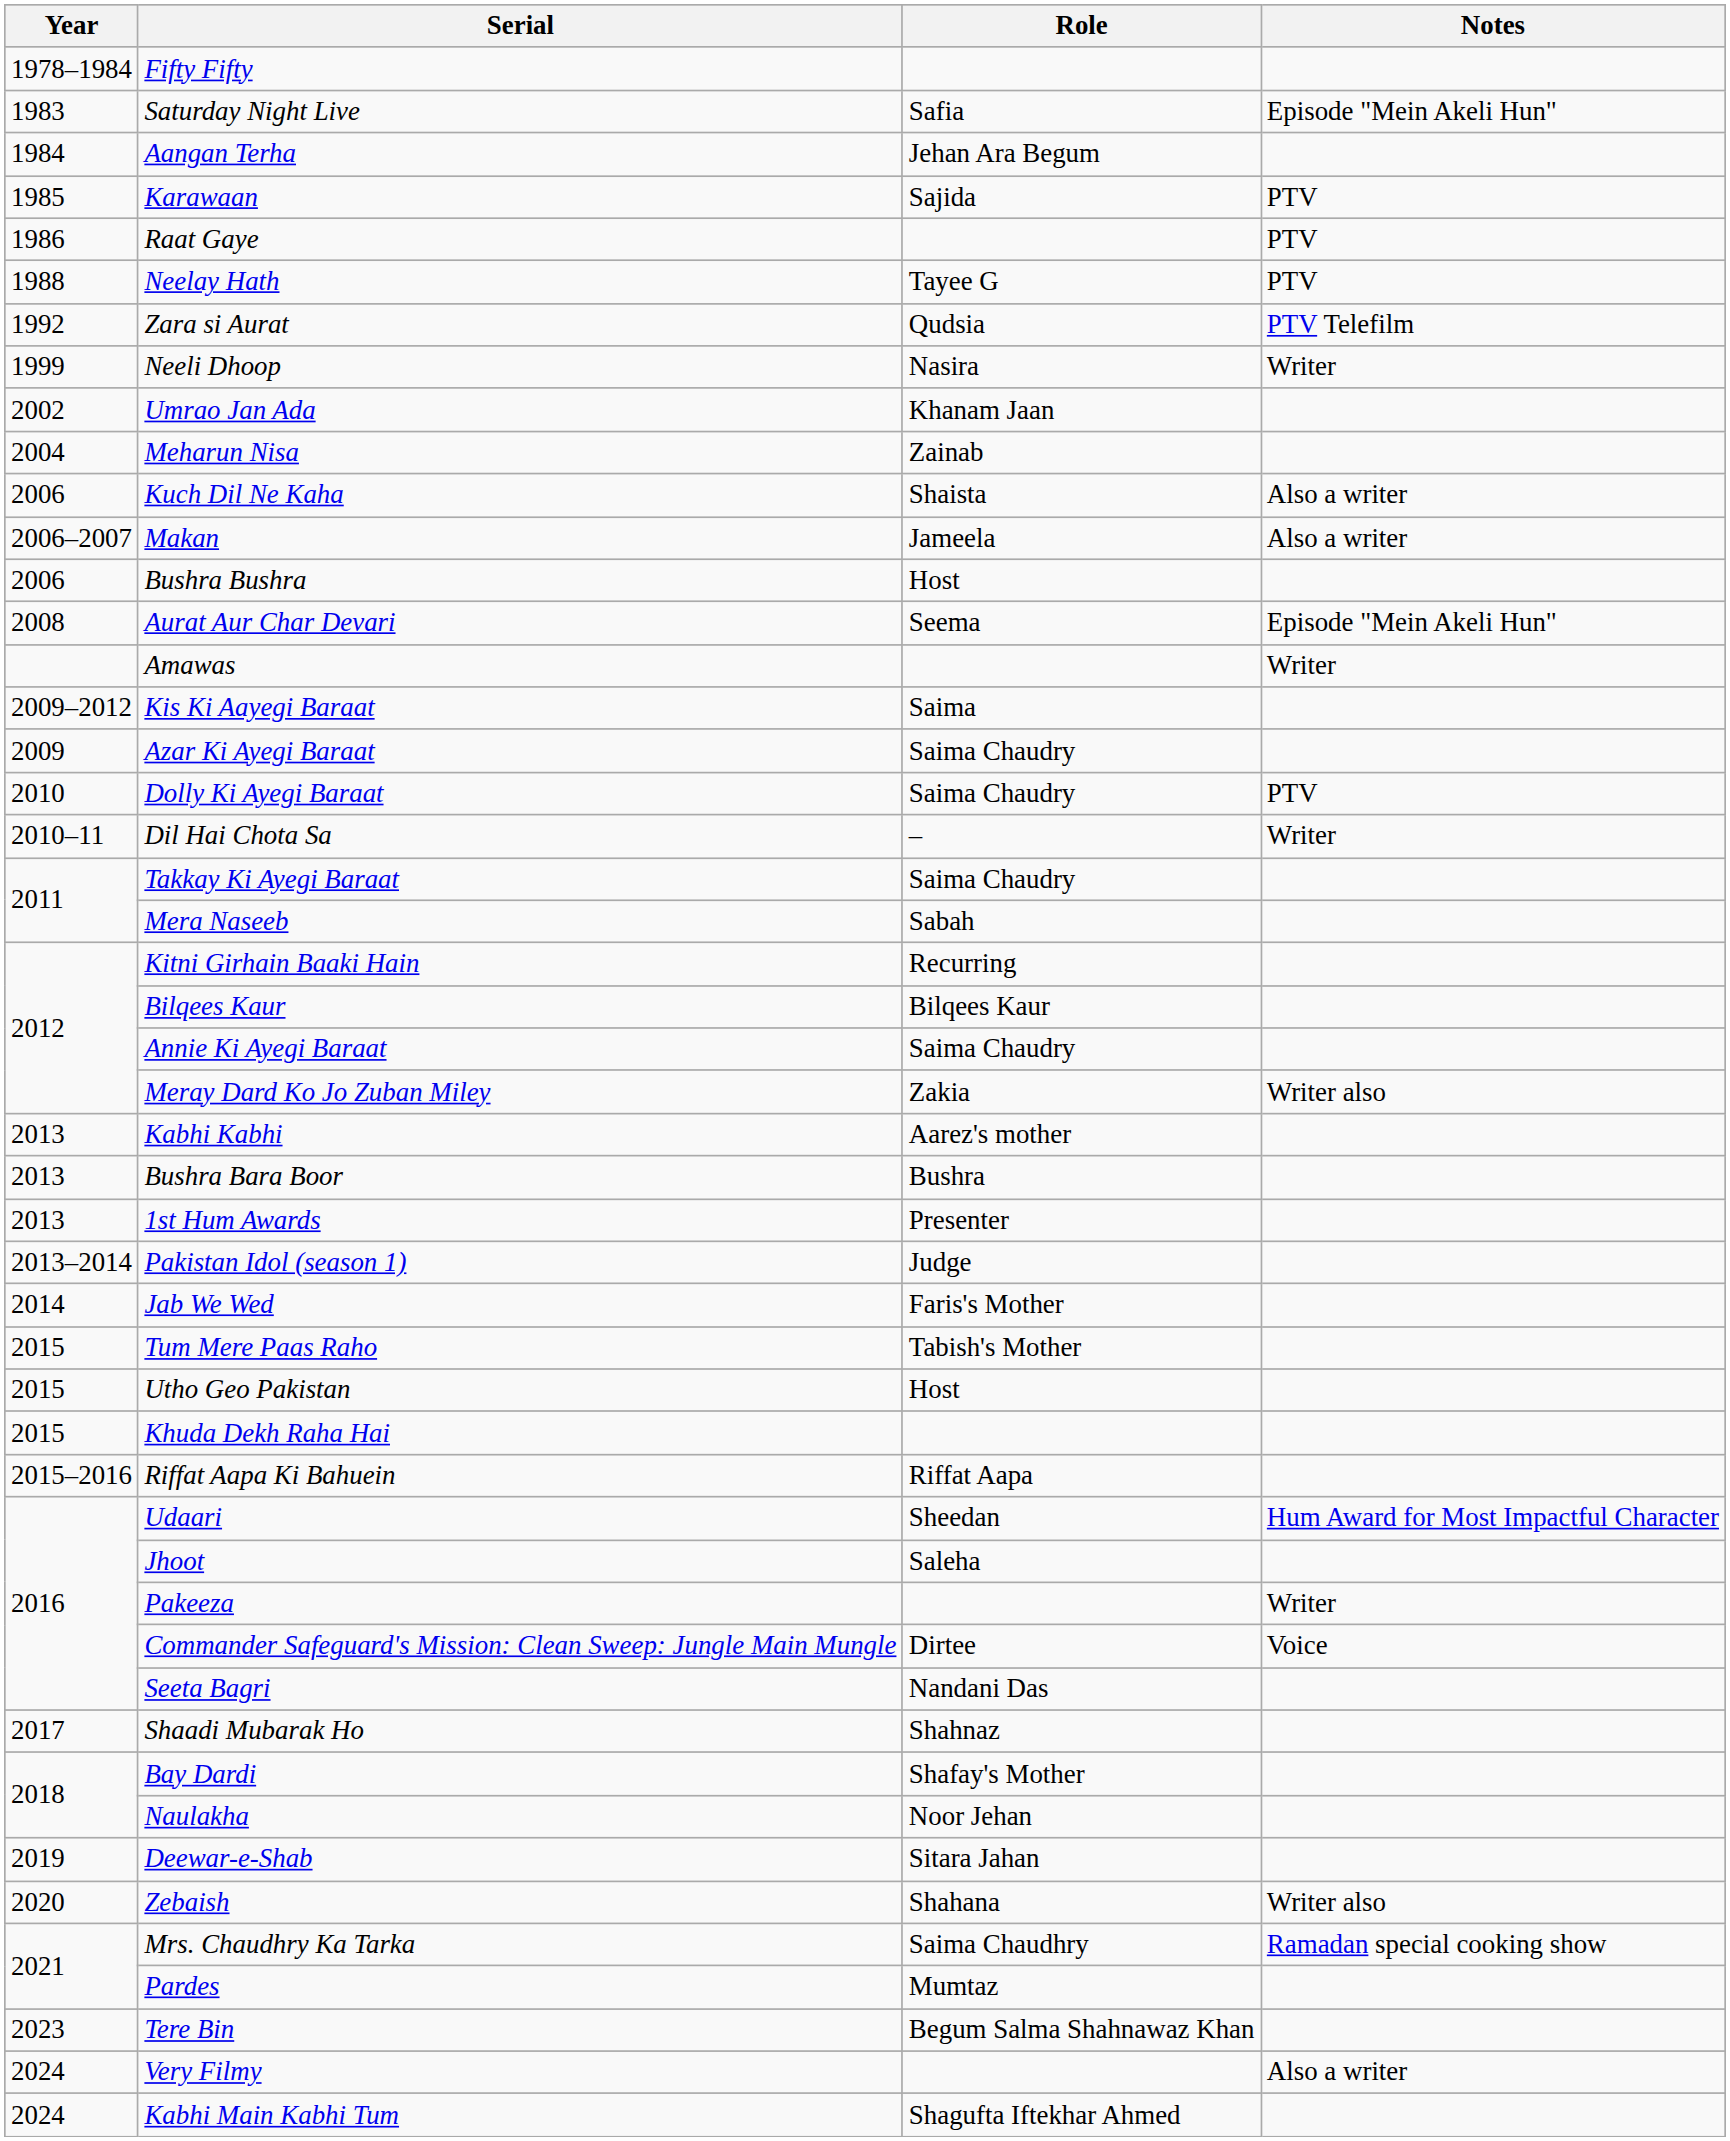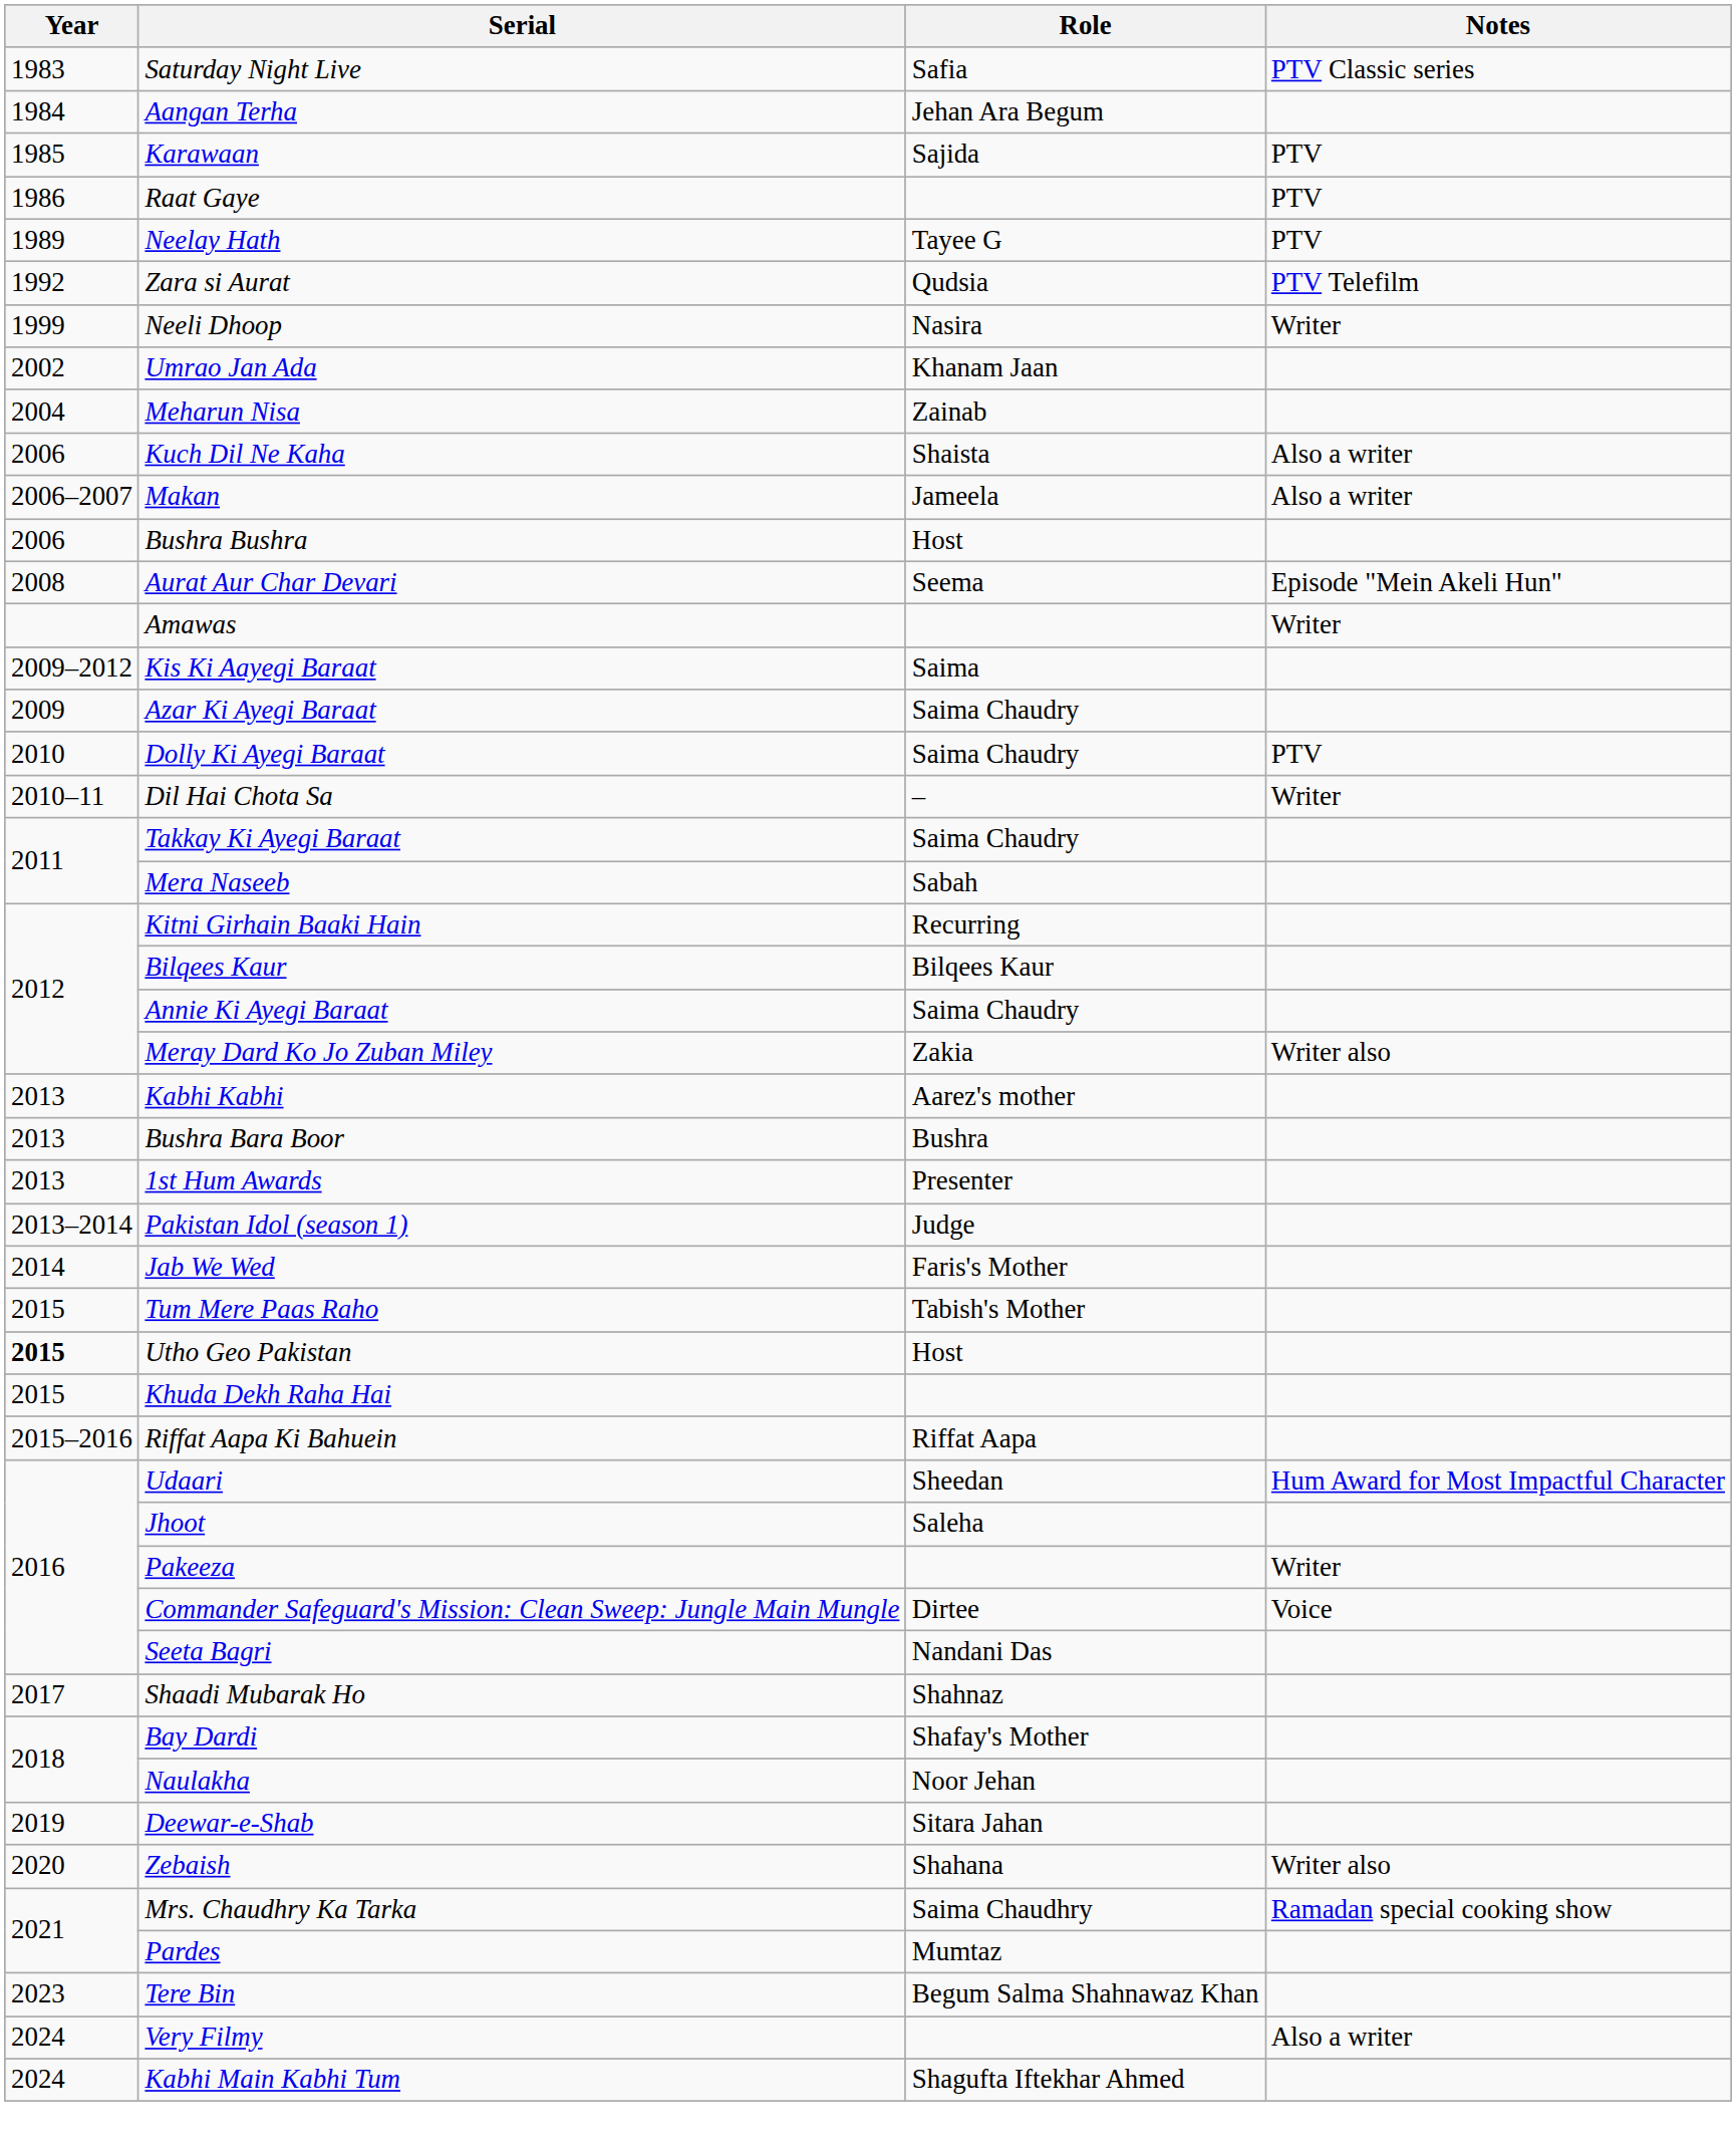- row: 1978–1984 | Fifty Fifty
Saturday Night Live | Notes: Episode "Mein Akeli Hun" -> PTV Classic series
Neelay Hath | Year: 1988 -> 1989
Utho Geo Pakistan | Year: normal -> bold
